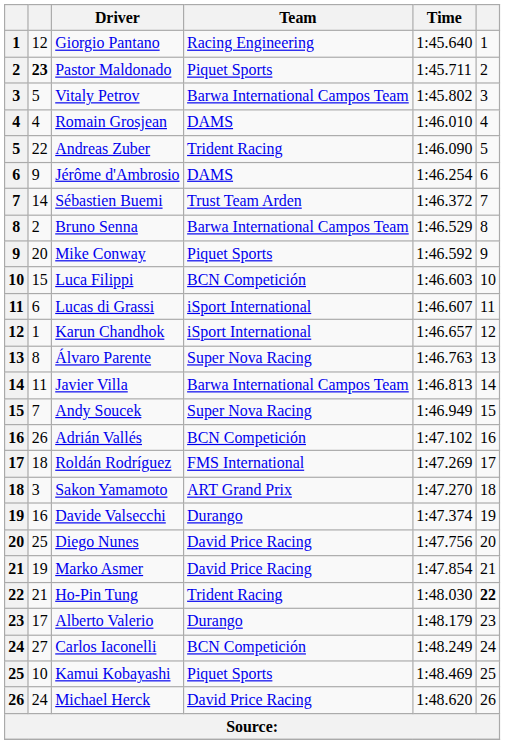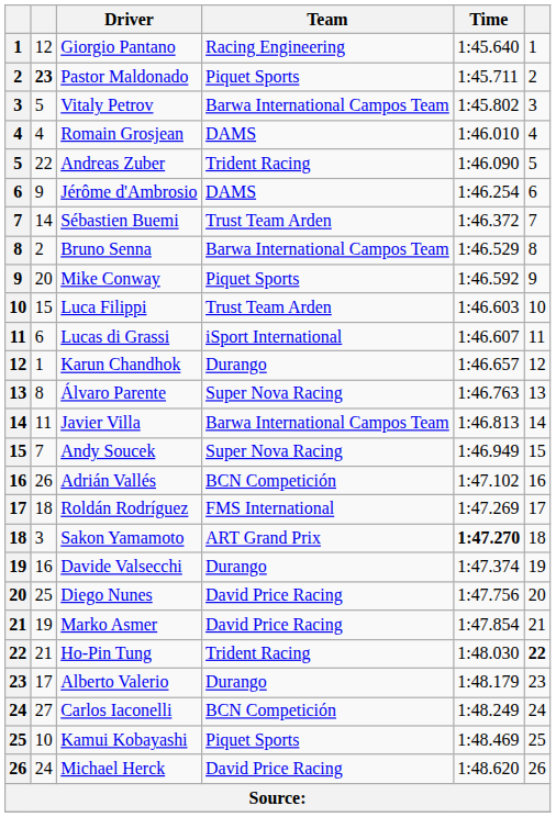Luca Filippi | Team: BCN Competición -> Trust Team Arden
Karun Chandhok | Team: iSport International -> Durango
Sakon Yamamoto | Time: normal -> bold
